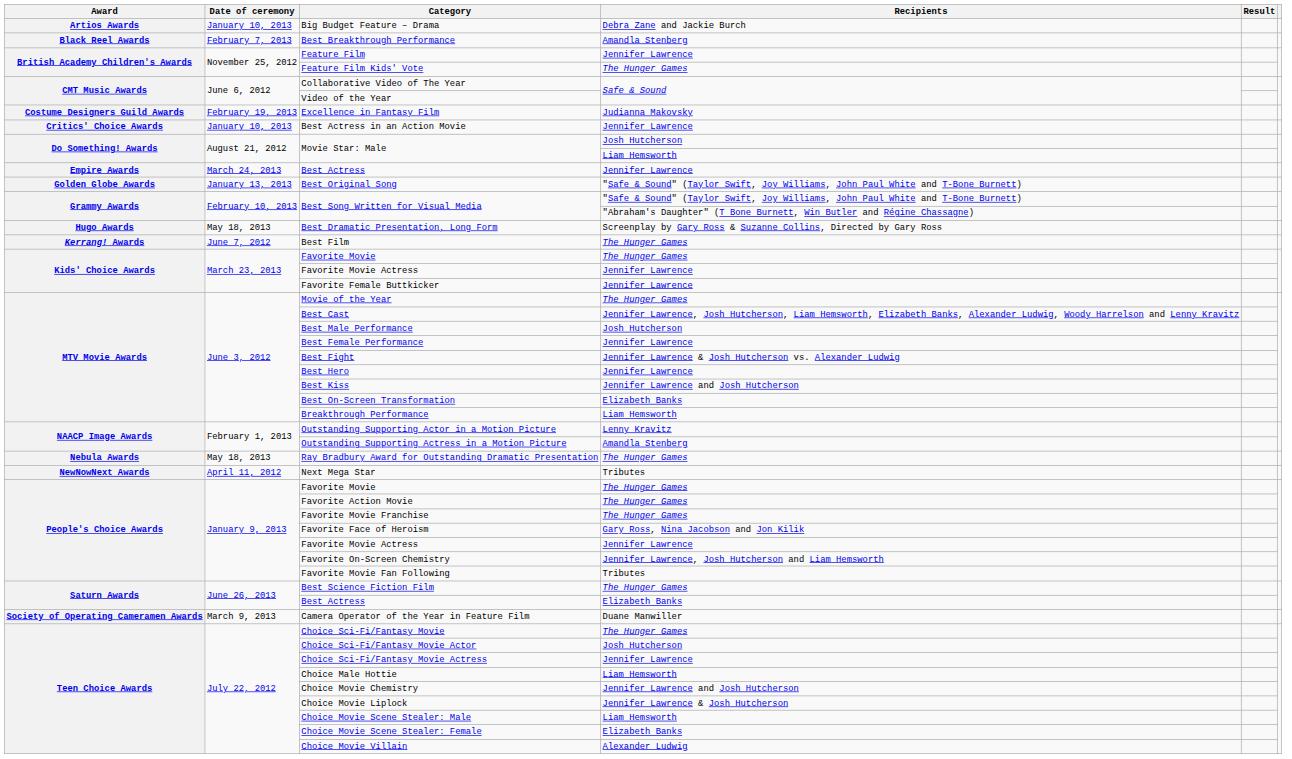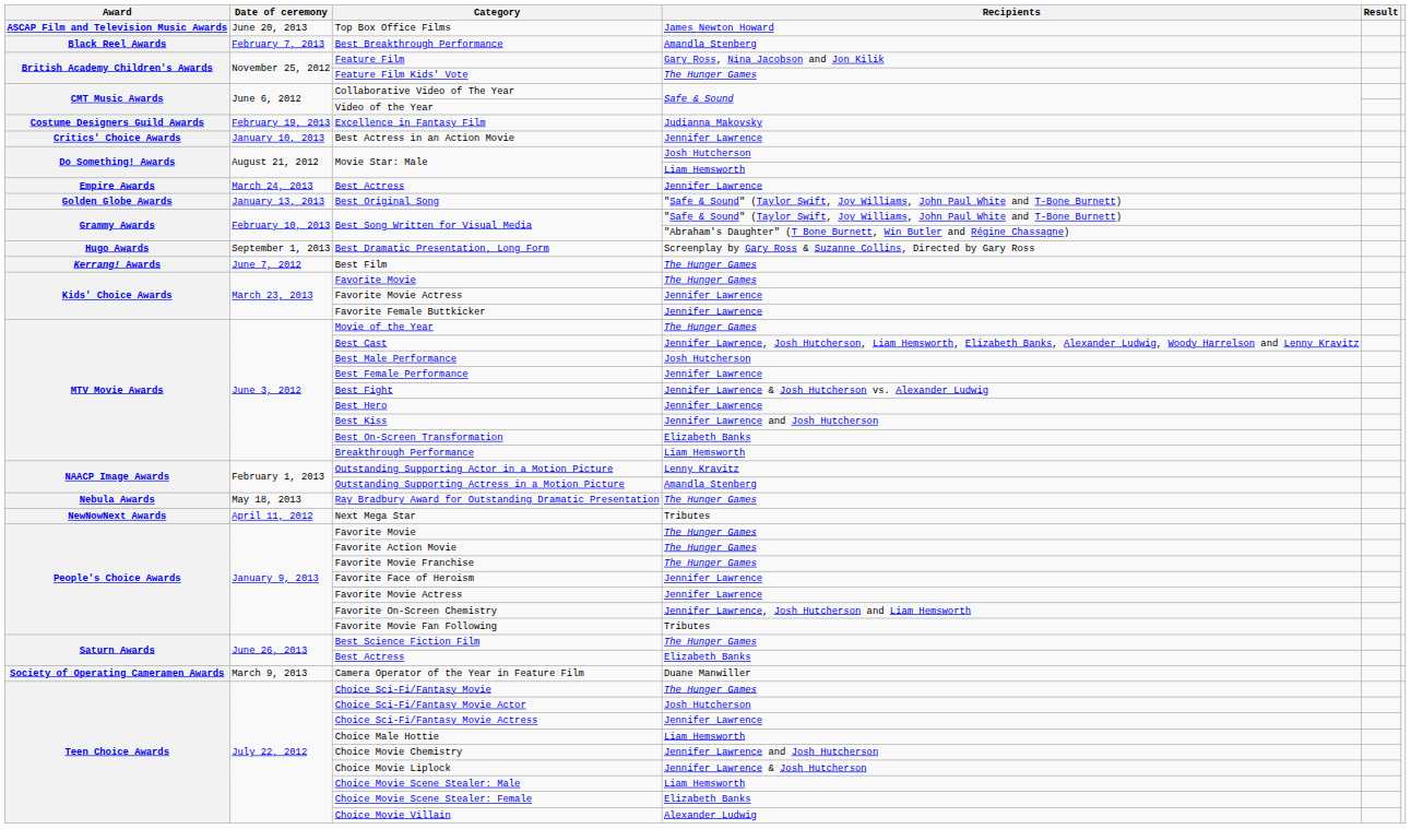+ row: ASCAP Film and Television Music Awards | June 20, 2013 | Top Box Office Films | James Newton Howard
- row: Artios Awards | January 10, 2013 | Big Budget Feature – Drama | Debra Zane and Jackie Burch
Feature Film | Recipients: Jennifer Lawrence -> Gary Ross, Nina Jacobson and Jon Kilik
Best Dramatic Presentation, Long Form | Date of ceremony: May 18, 2013 -> September 1, 2013
Favorite Face of Heroism | Recipients: Gary Ross, Nina Jacobson and Jon Kilik -> Jennifer Lawrence
